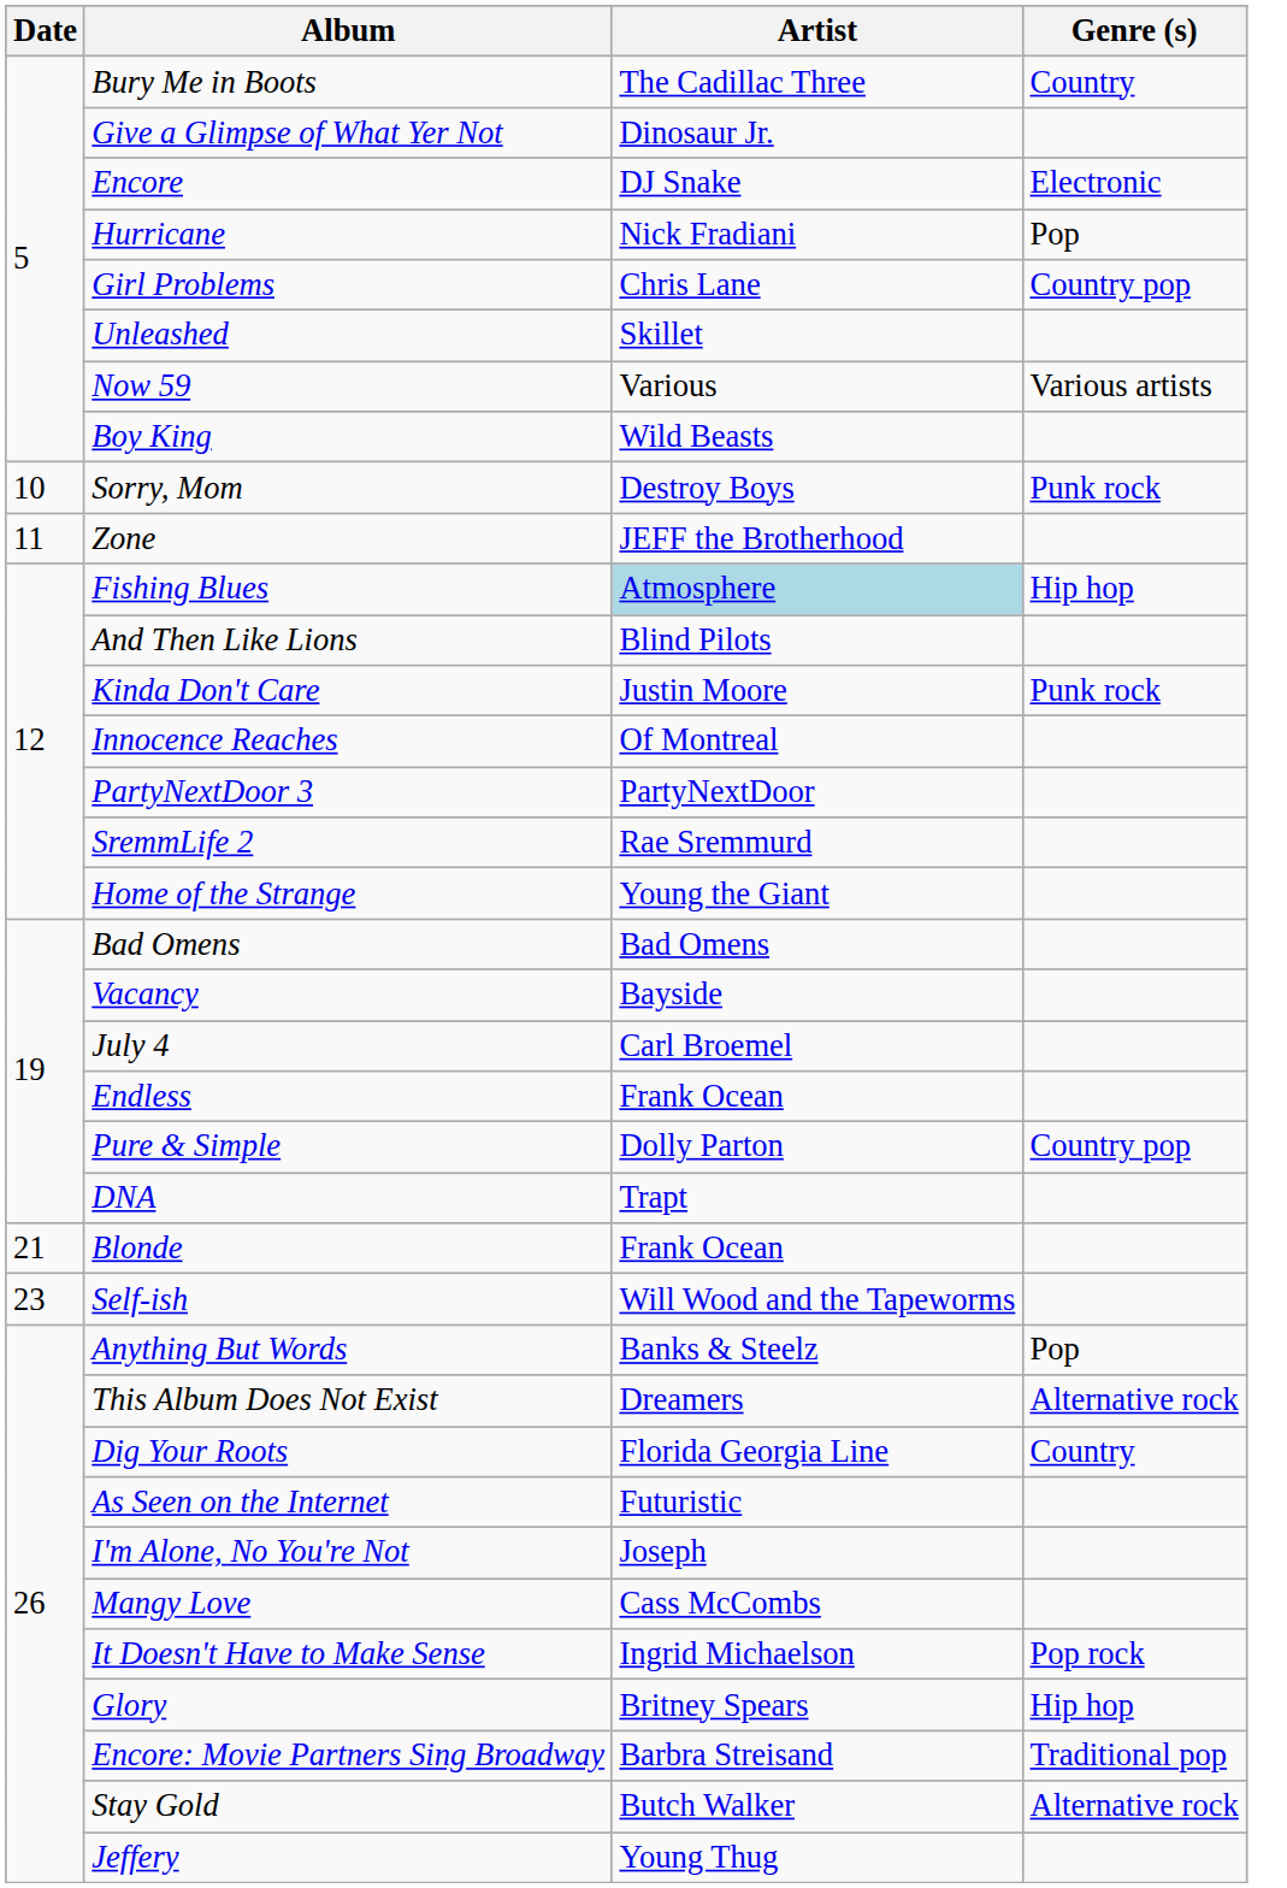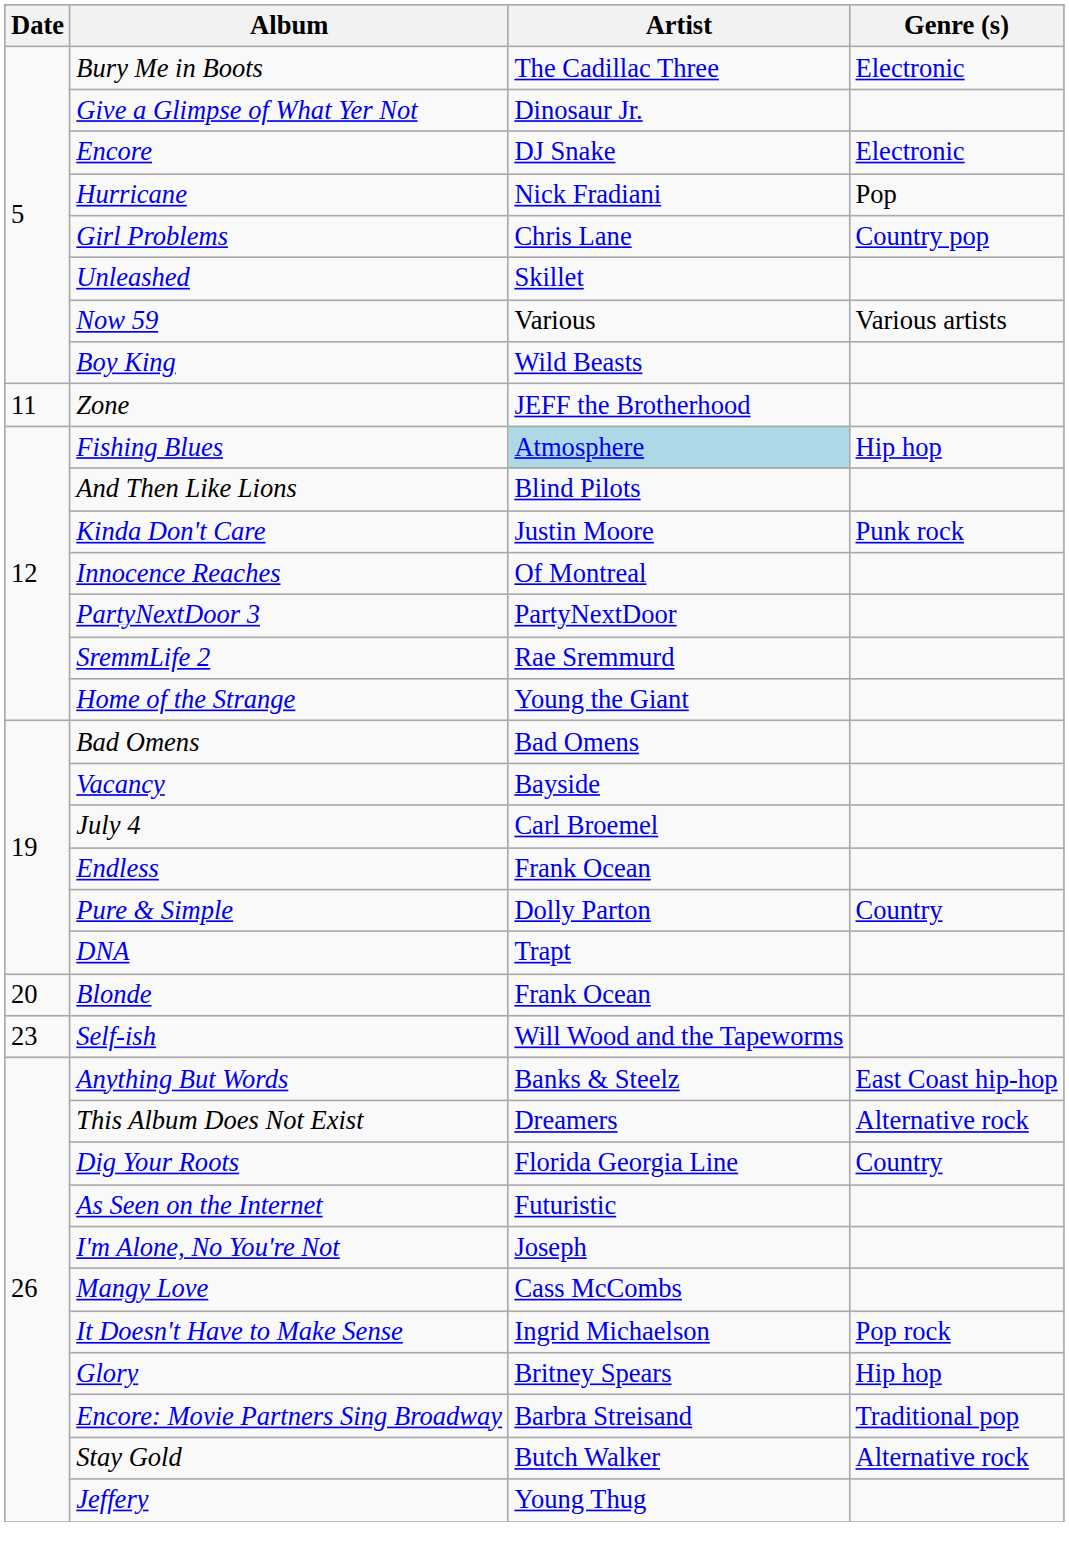Bury Me in Boots | Genre (s): Country -> Electronic
- row: 10 | Sorry, Mom | Destroy Boys | Punk rock
Pure & Simple | Genre (s): Country pop -> Country
Blonde | Date: 21 -> 20
Anything But Words | Genre (s): Pop -> East Coast hip-hop
